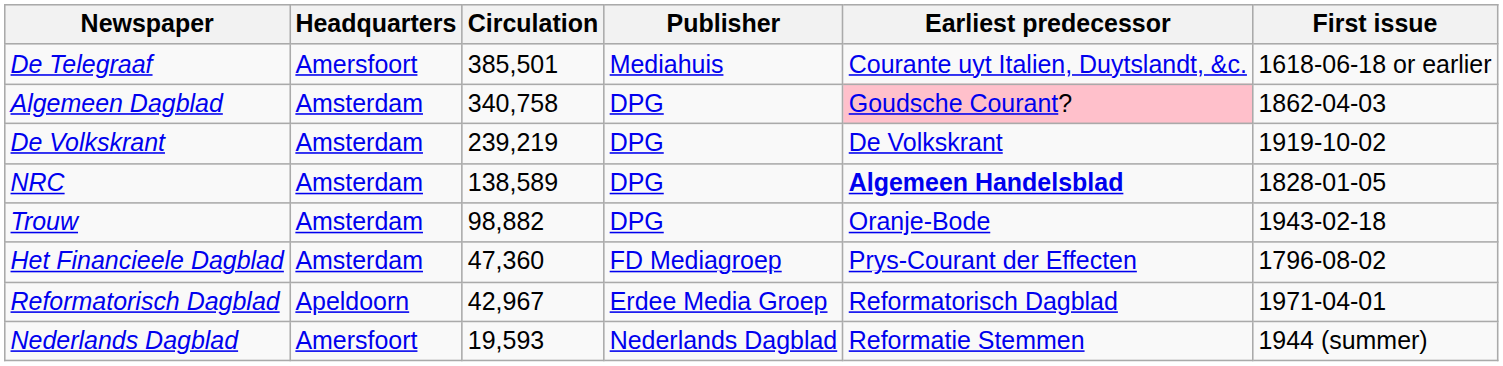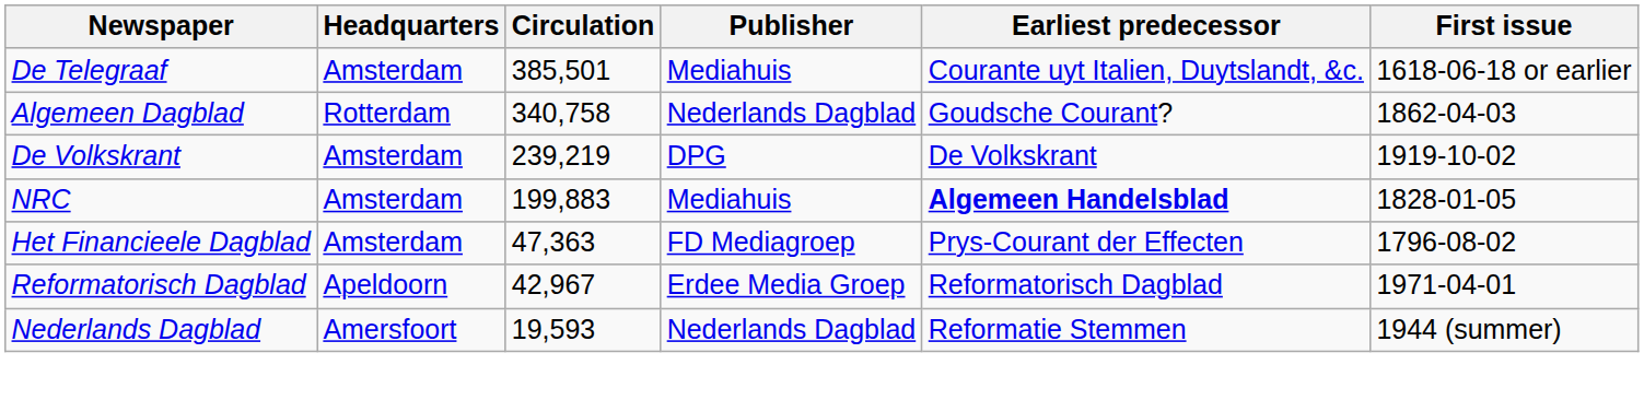De Telegraaf | Headquarters: Amersfoort -> Amsterdam
Algemeen Dagblad | Headquarters: Amsterdam -> Rotterdam
Algemeen Dagblad | Publisher: DPG -> Nederlands Dagblad
Algemeen Dagblad | Earliest predecessor: pink background -> no background
NRC | Circulation: 138,589 -> 199,883
NRC | Publisher: DPG -> Mediahuis
- row: Trouw | Amsterdam | 98,882 | DPG | Oranje-Bode | 1943-02-18
Het Financieele Dagblad | Circulation: 47,360 -> 47,363
